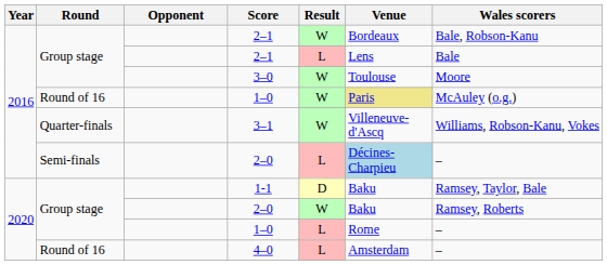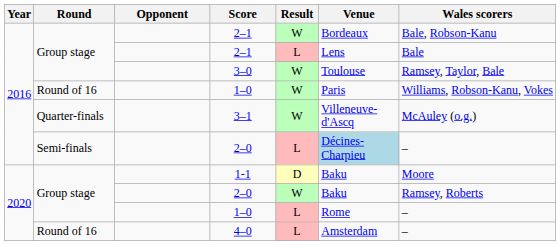3–0 | Wales scorers: Moore -> Ramsey, Taylor, Bale
Round of 16 / 1–0 | Venue: khaki background -> no background
Round of 16 / 1–0 | Wales scorers: McAuley (o.g.) -> Williams, Robson-Kanu, Vokes
3–1 | Wales scorers: Williams, Robson-Kanu, Vokes -> McAuley (o.g.)
1-1 | Wales scorers: Ramsey, Taylor, Bale -> Moore
